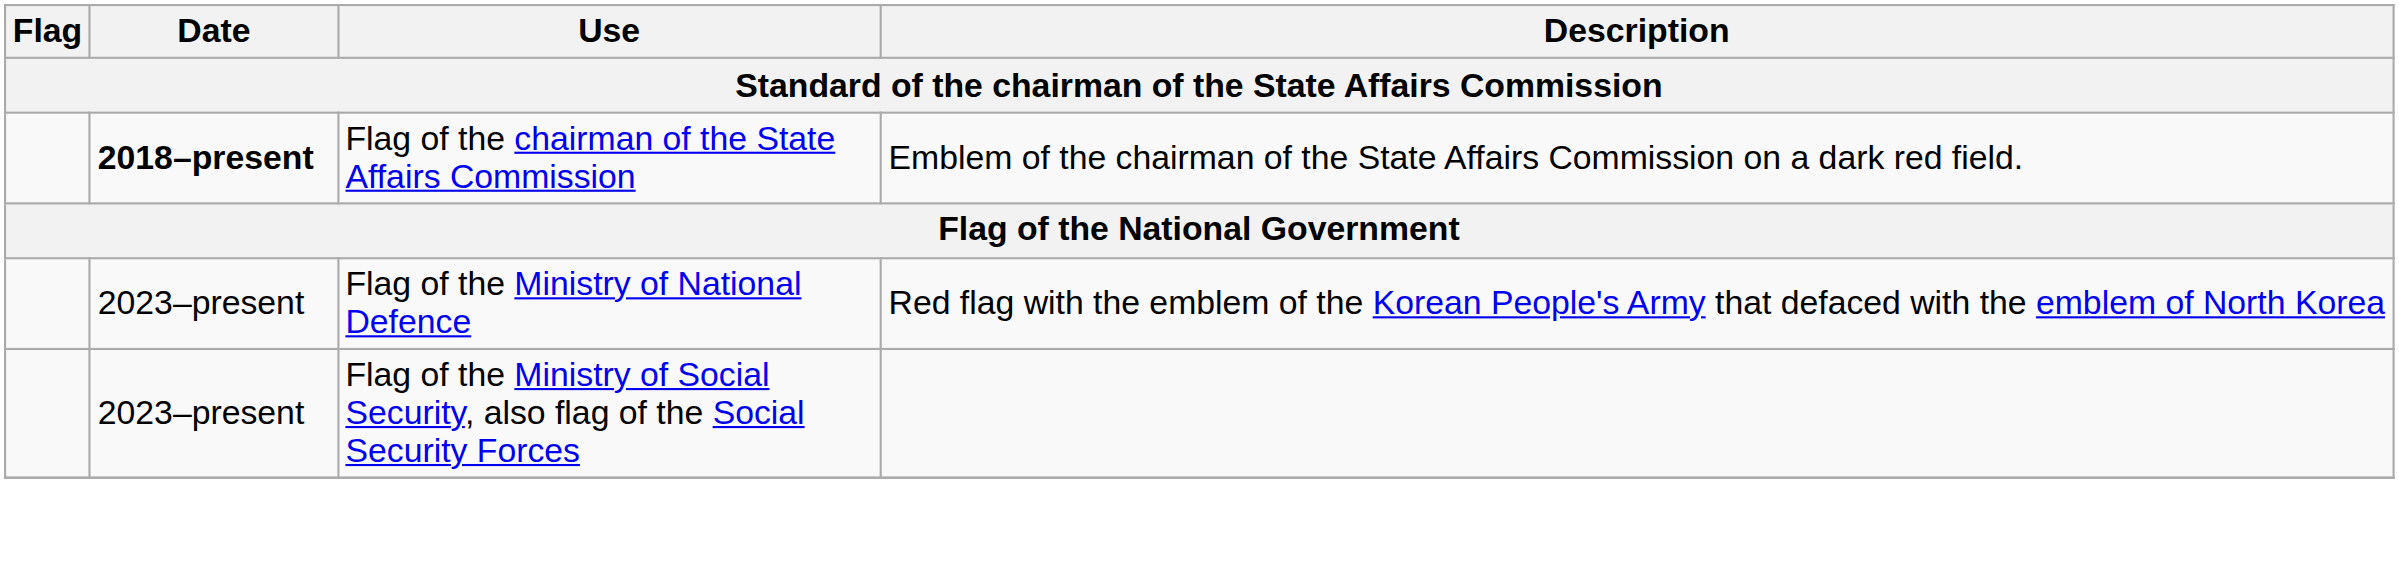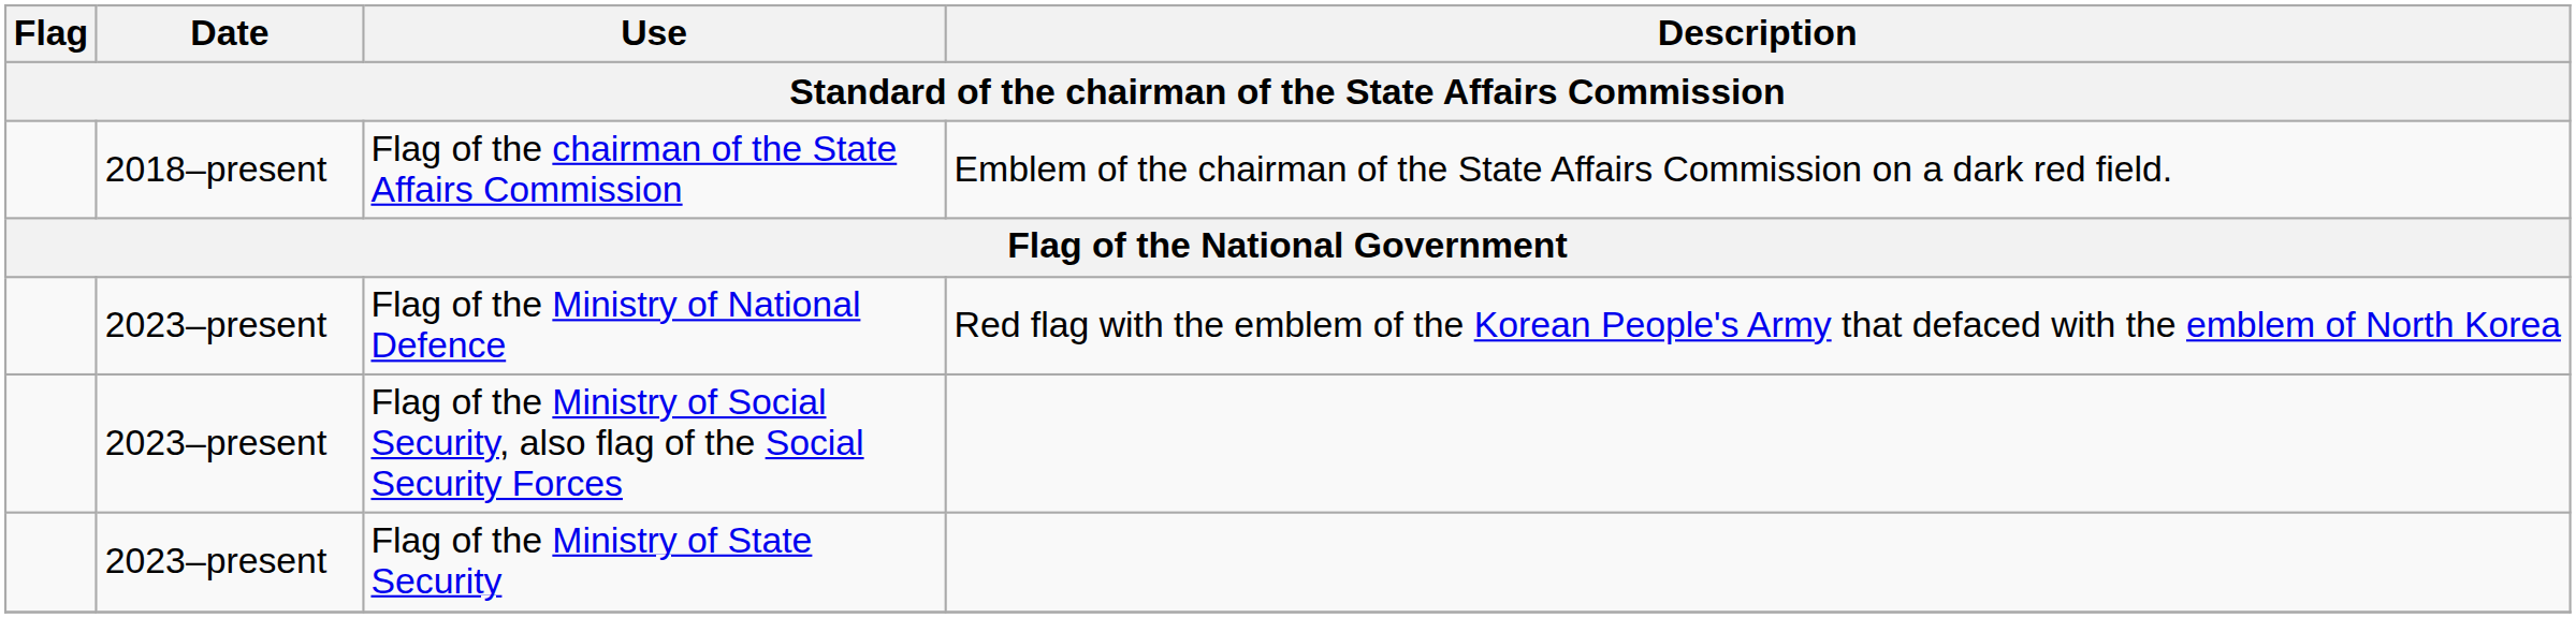Flag of the chairman of the State Affairs Commission | Date: bold -> normal
+ row: 2023–present | Flag of the Ministry of State Security
